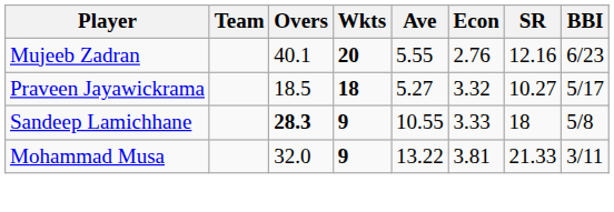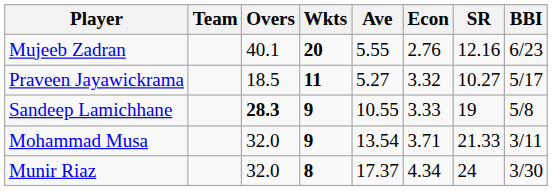Praveen Jayawickrama | Wkts: 18 -> 11
Sandeep Lamichhane | SR: 18 -> 19
Mohammad Musa | Ave: 13.22 -> 13.54
Mohammad Musa | Econ: 3.81 -> 3.71
+ row: Munir Riaz | 32.0 | 8 | 17.37 | 4.34 | 24 | 3/30
